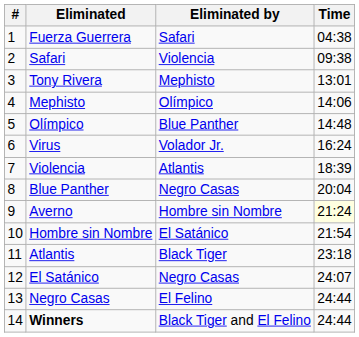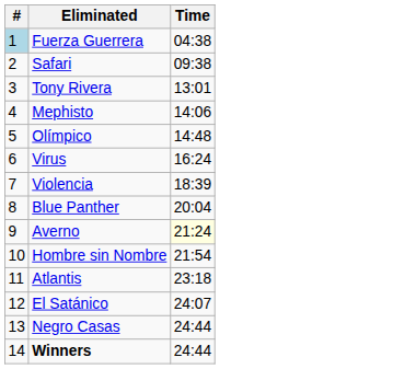- column: Eliminated by | Safari | Violencia | Mephisto | Olímpico | Blue Panther | Volador Jr. | Atlantis | Negro Casas | Hombre sin Nombre | El Satánico | Black Tiger | Negro Casas | El Felino | Black Tiger and El Felino
Fuerza Guerrera | #: no background -> lightblue background
